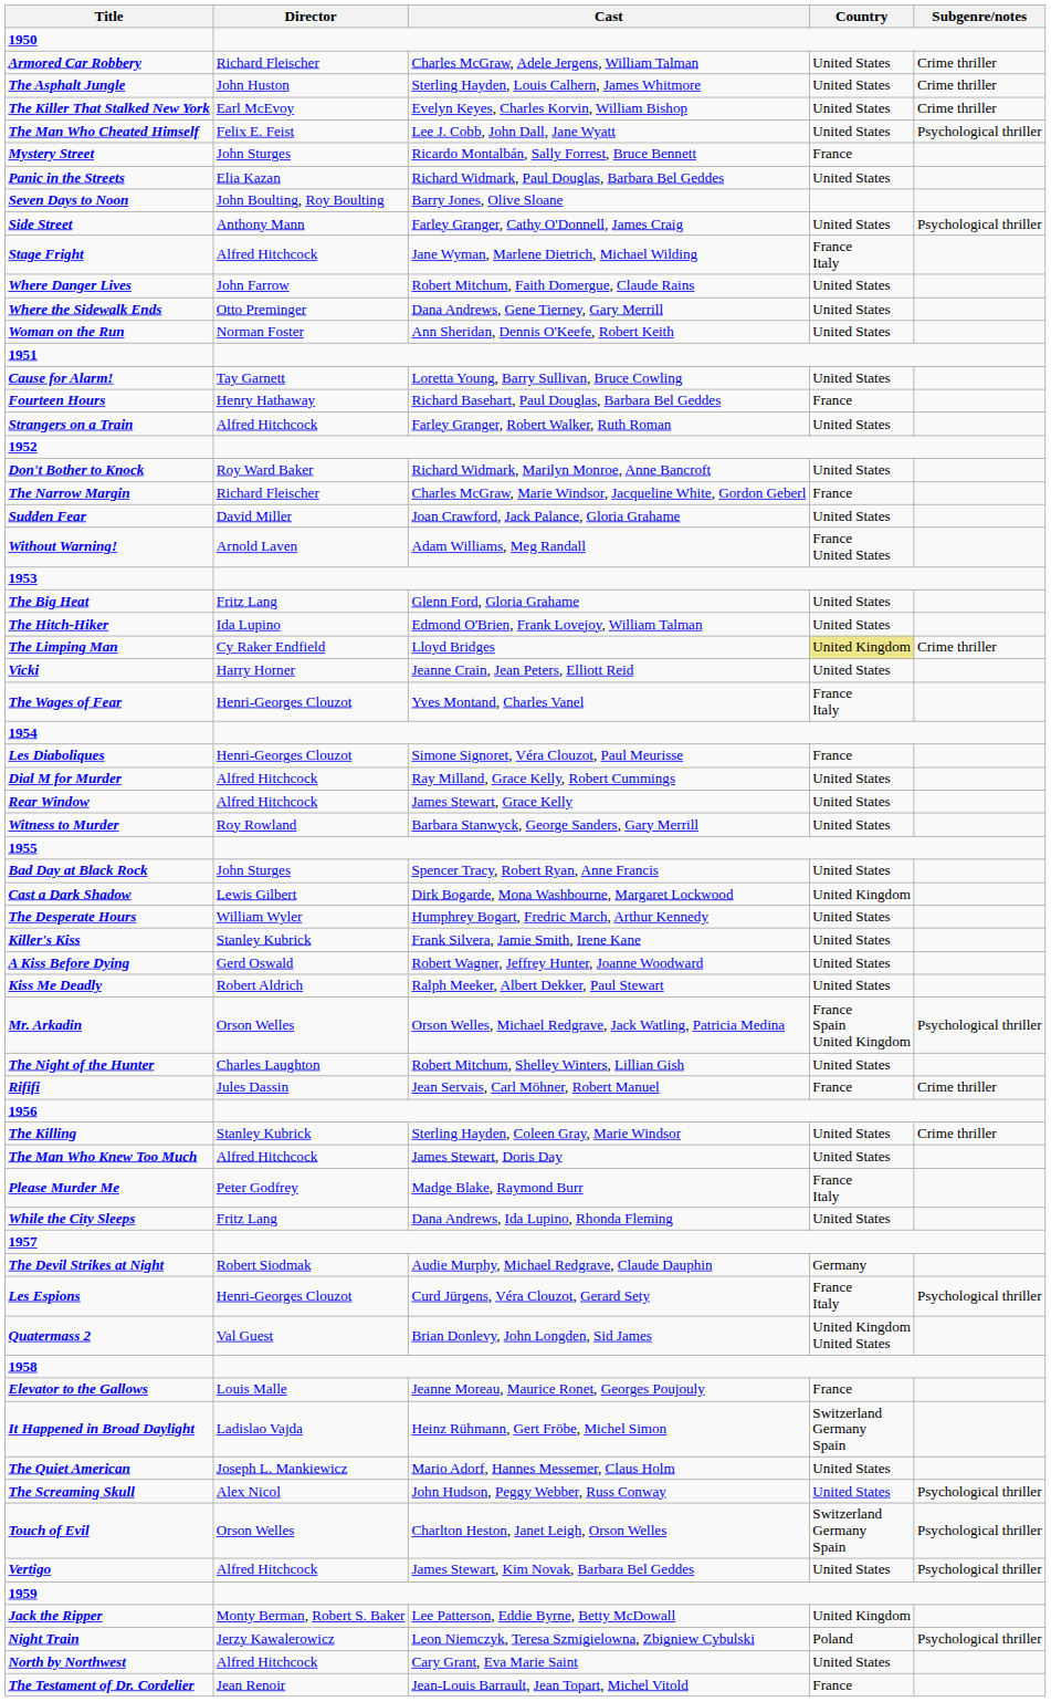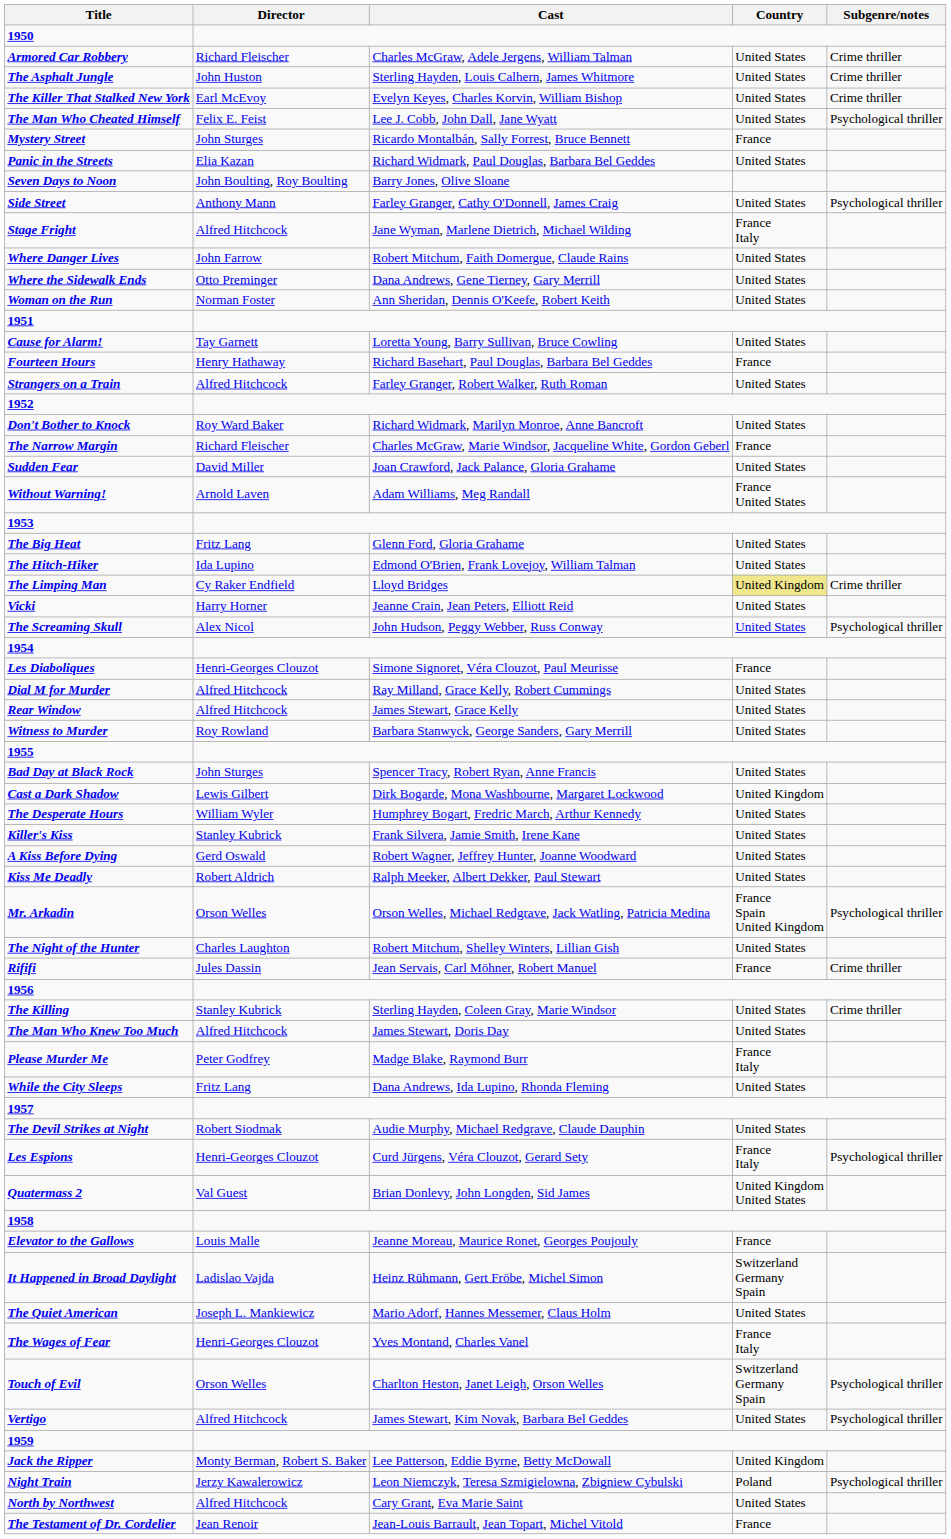rows swapped: The Wages of Fear <-> The Screaming Skull
The Devil Strikes at Night | Country: Germany -> United States
